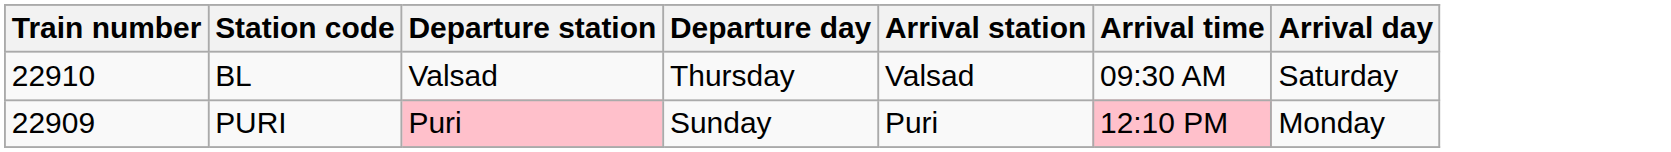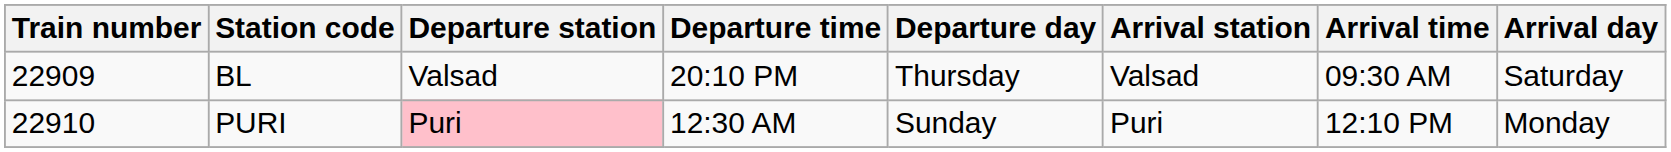+ column: Departure time | 20:10 PM | 12:30 AM
BL | Train number: 22910 -> 22909
PURI | Train number: 22909 -> 22910
PURI | Arrival time: pink background -> no background
